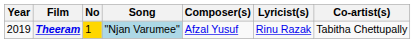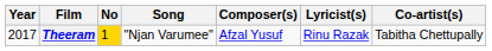Theeram | Year: 2019 -> 2017
Theeram | Song: lightblue background -> no background
